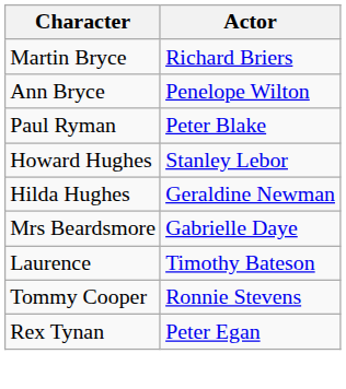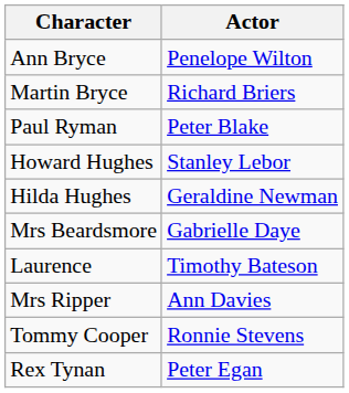rows swapped: Martin Bryce <-> Ann Bryce
+ row: Mrs Ripper | Ann Davies
